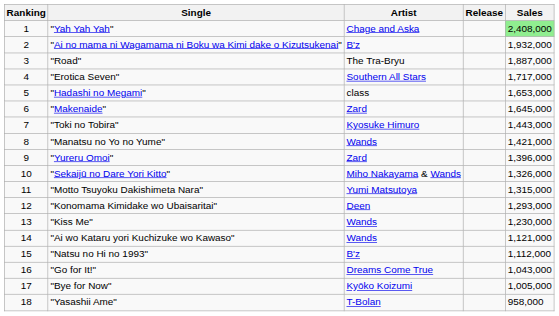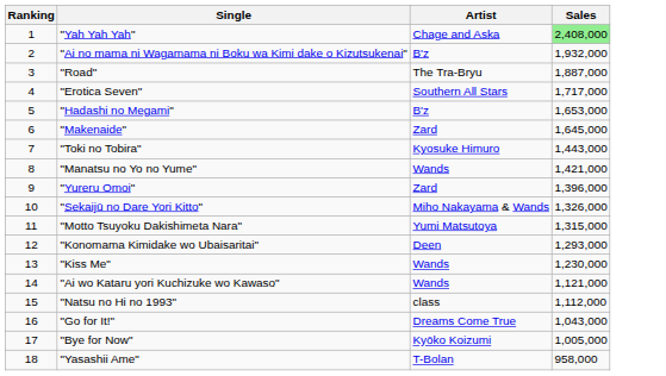- column: Release
"Hadashi no Megami" | Artist: class -> B'z
"Natsu no Hi no 1993" | Artist: B'z -> class
